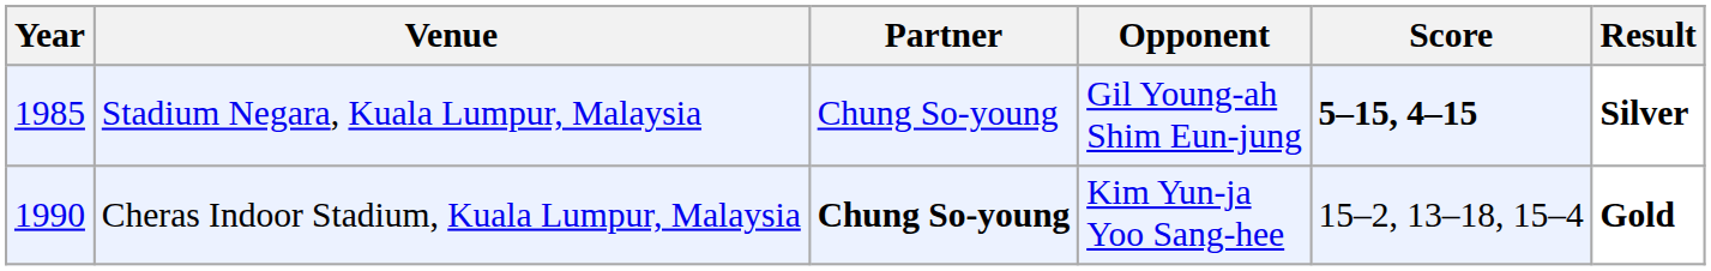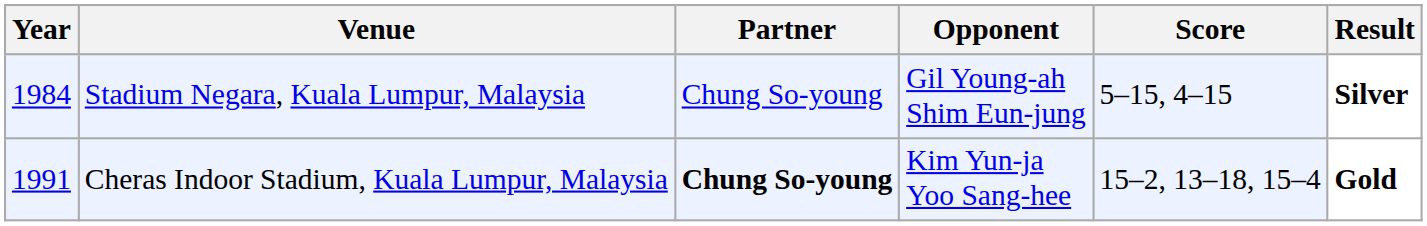Stadium Negara, Kuala Lumpur, Malaysia | Year: 1985 -> 1984
Stadium Negara, Kuala Lumpur, Malaysia | Score: bold -> normal
Cheras Indoor Stadium, Kuala Lumpur, Malaysia | Year: 1990 -> 1991
